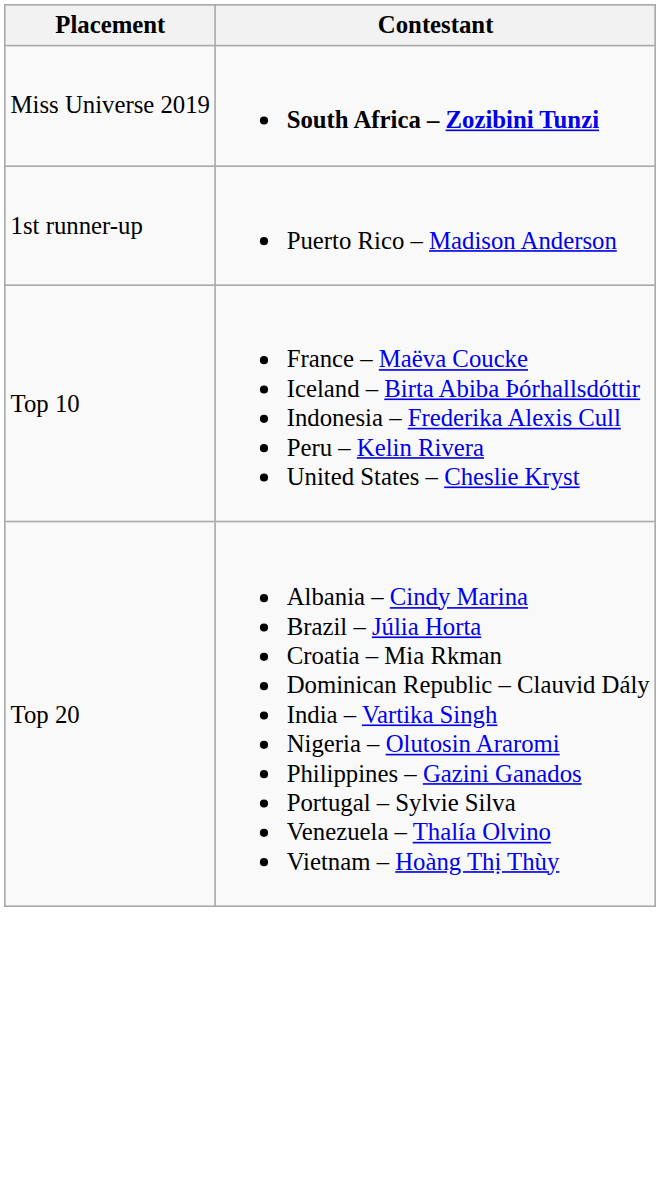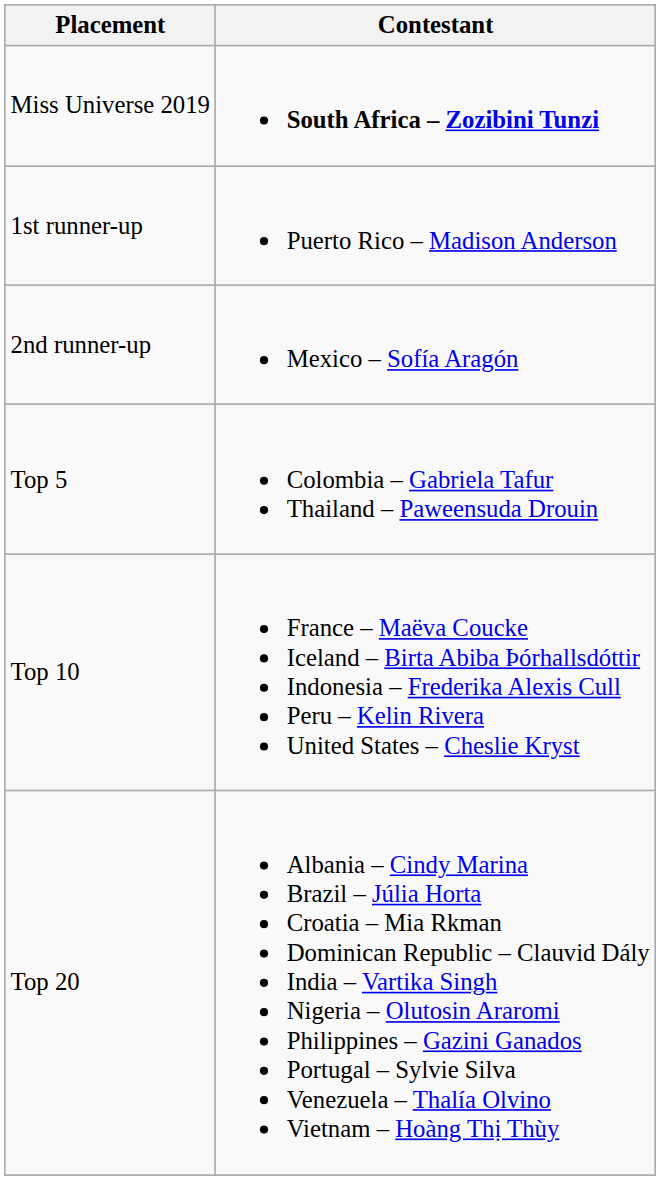+ row: 2nd runner-up | Mexico – Sofía Aragón
+ row: Top 5 | Colombia – Gabriela Tafur Thailand – Paweensuda Drouin
